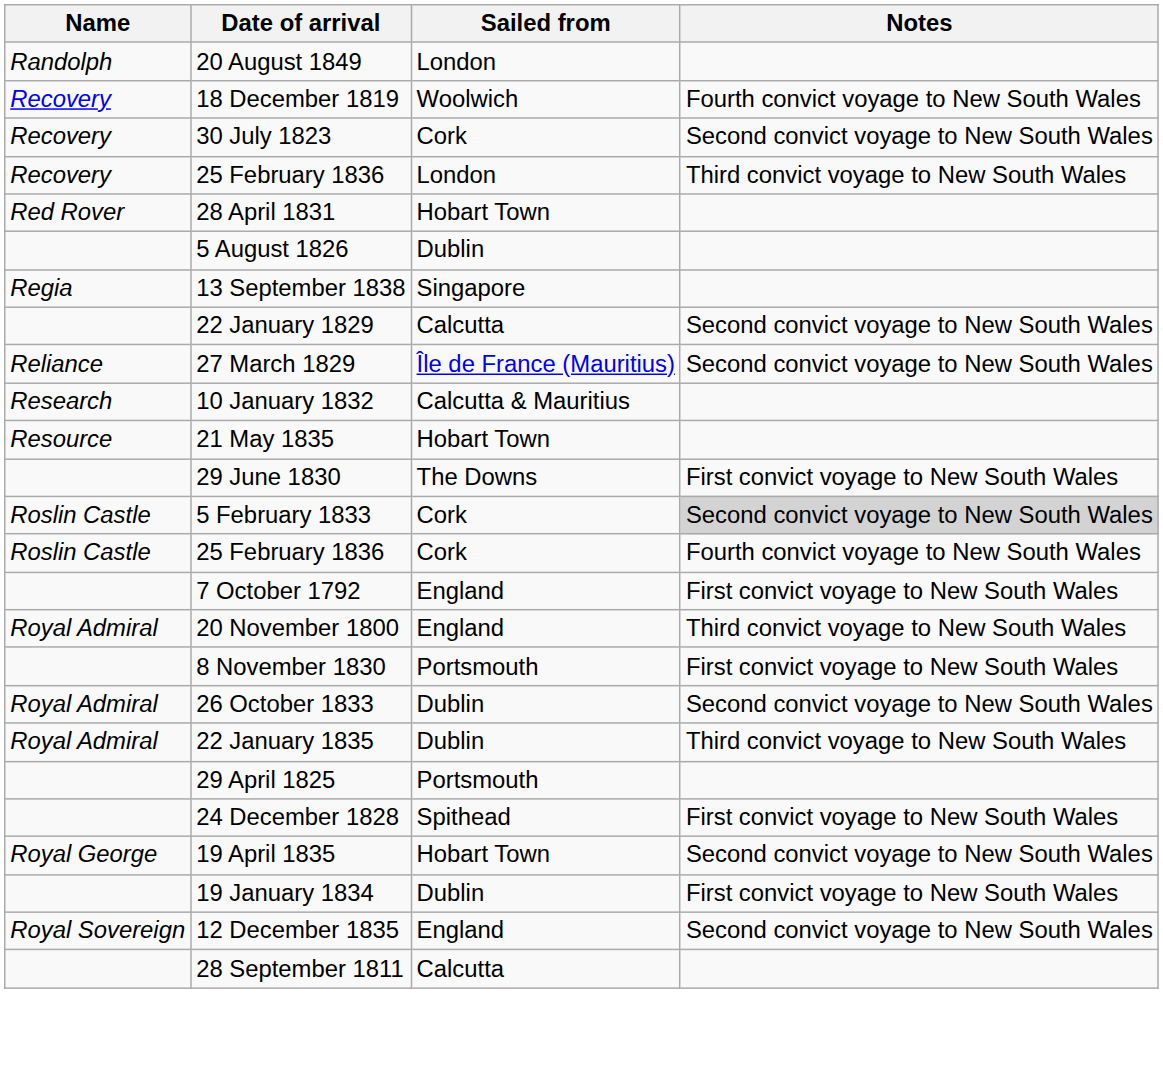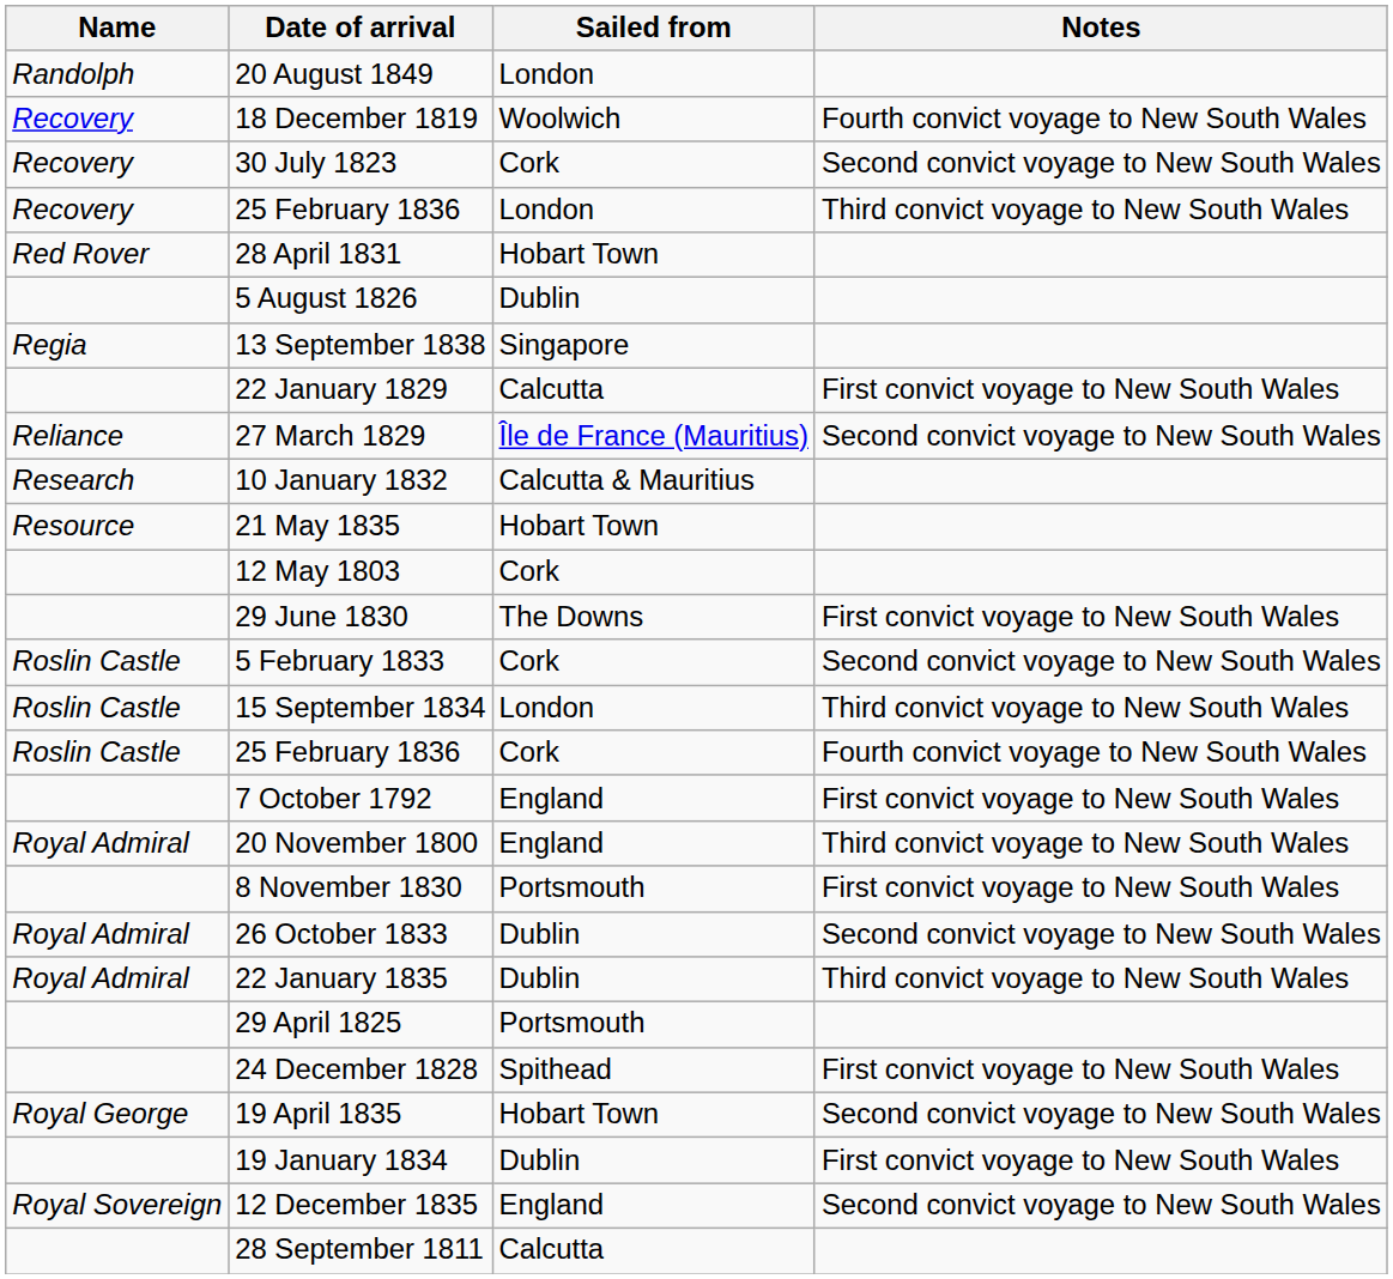22 January 1829 | Notes: Second convict voyage to New South Wales -> First convict voyage to New South Wales
+ row: 12 May 1803 | Cork
5 February 1833 | Notes: lightgrey background -> no background
+ row: Roslin Castle | 15 September 1834 | London | Third convict voyage to New South Wales
